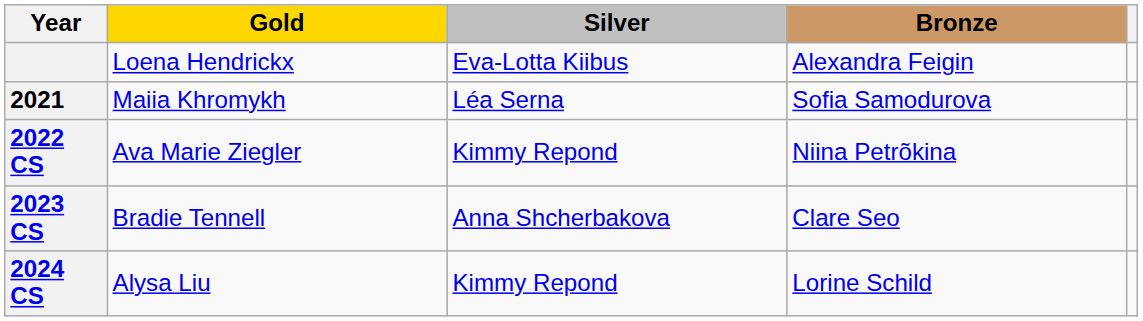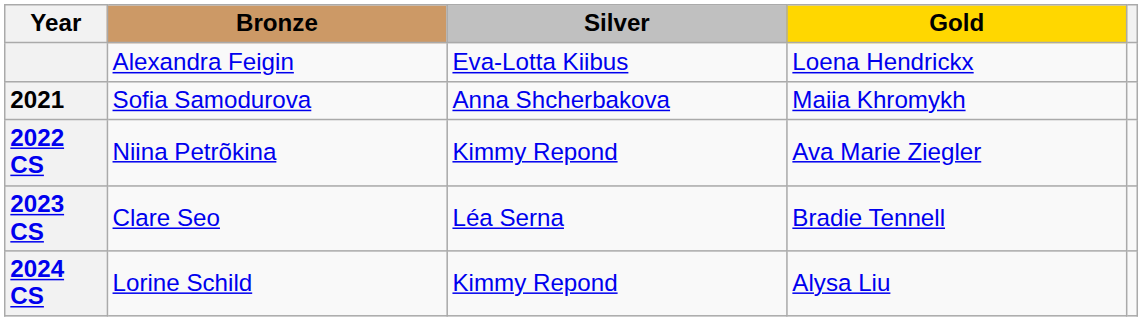columns swapped: Gold <-> Bronze
2021 | Silver: Léa Serna -> Anna Shcherbakova
2023 CS | Silver: Anna Shcherbakova -> Léa Serna
